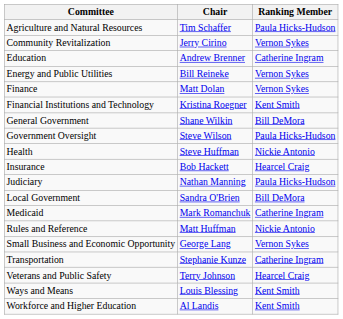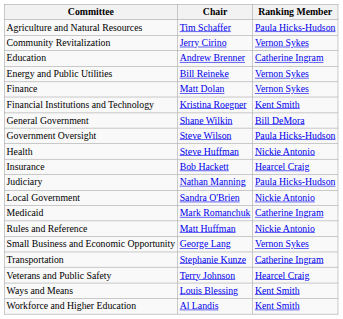Local Government | Ranking Member: Bill DeMora -> Nickie Antonio
